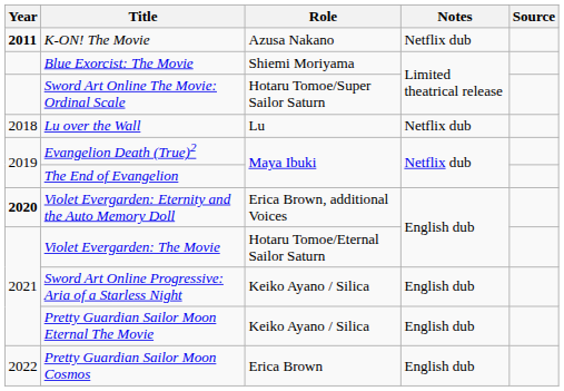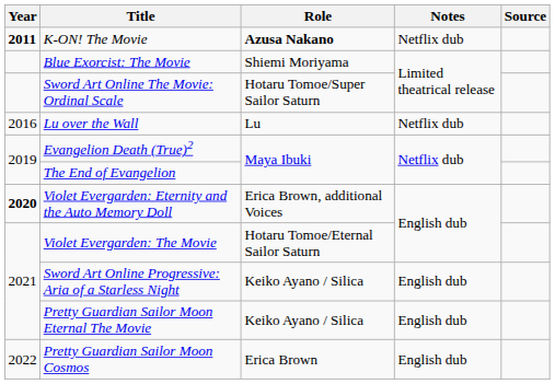K-ON! The Movie | Role: normal -> bold
Lu over the Wall | Year: 2018 -> 2016
